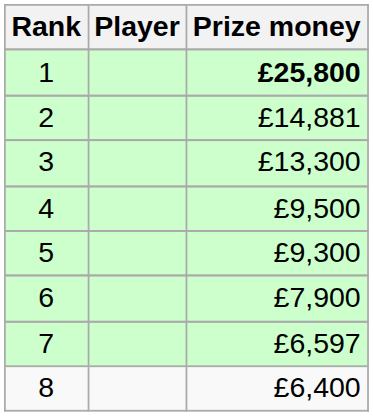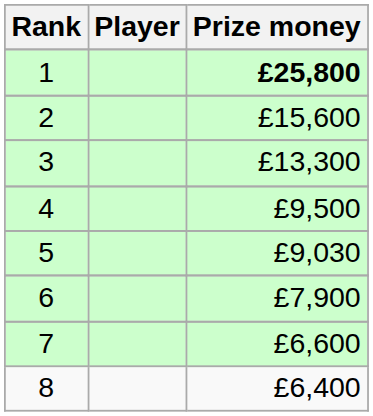2 | Prize money: £14,881 -> £15,600
5 | Prize money: £9,300 -> £9,030
7 | Prize money: £6,597 -> £6,600
